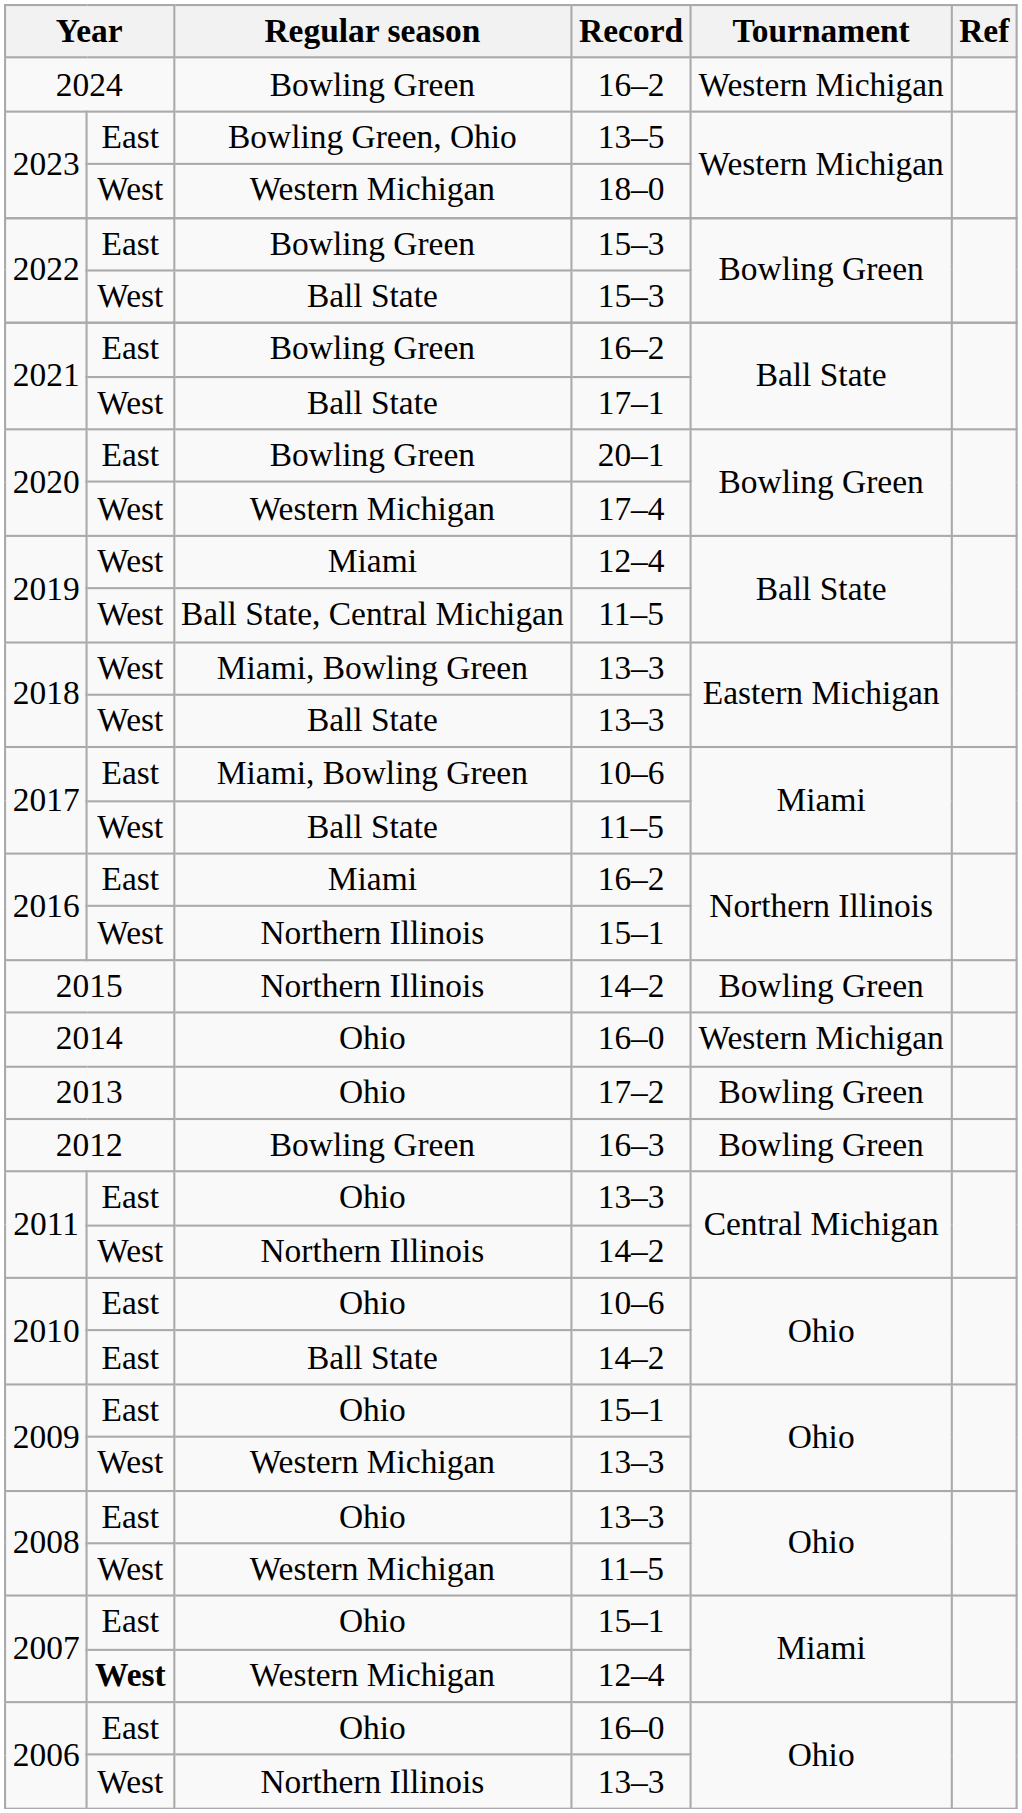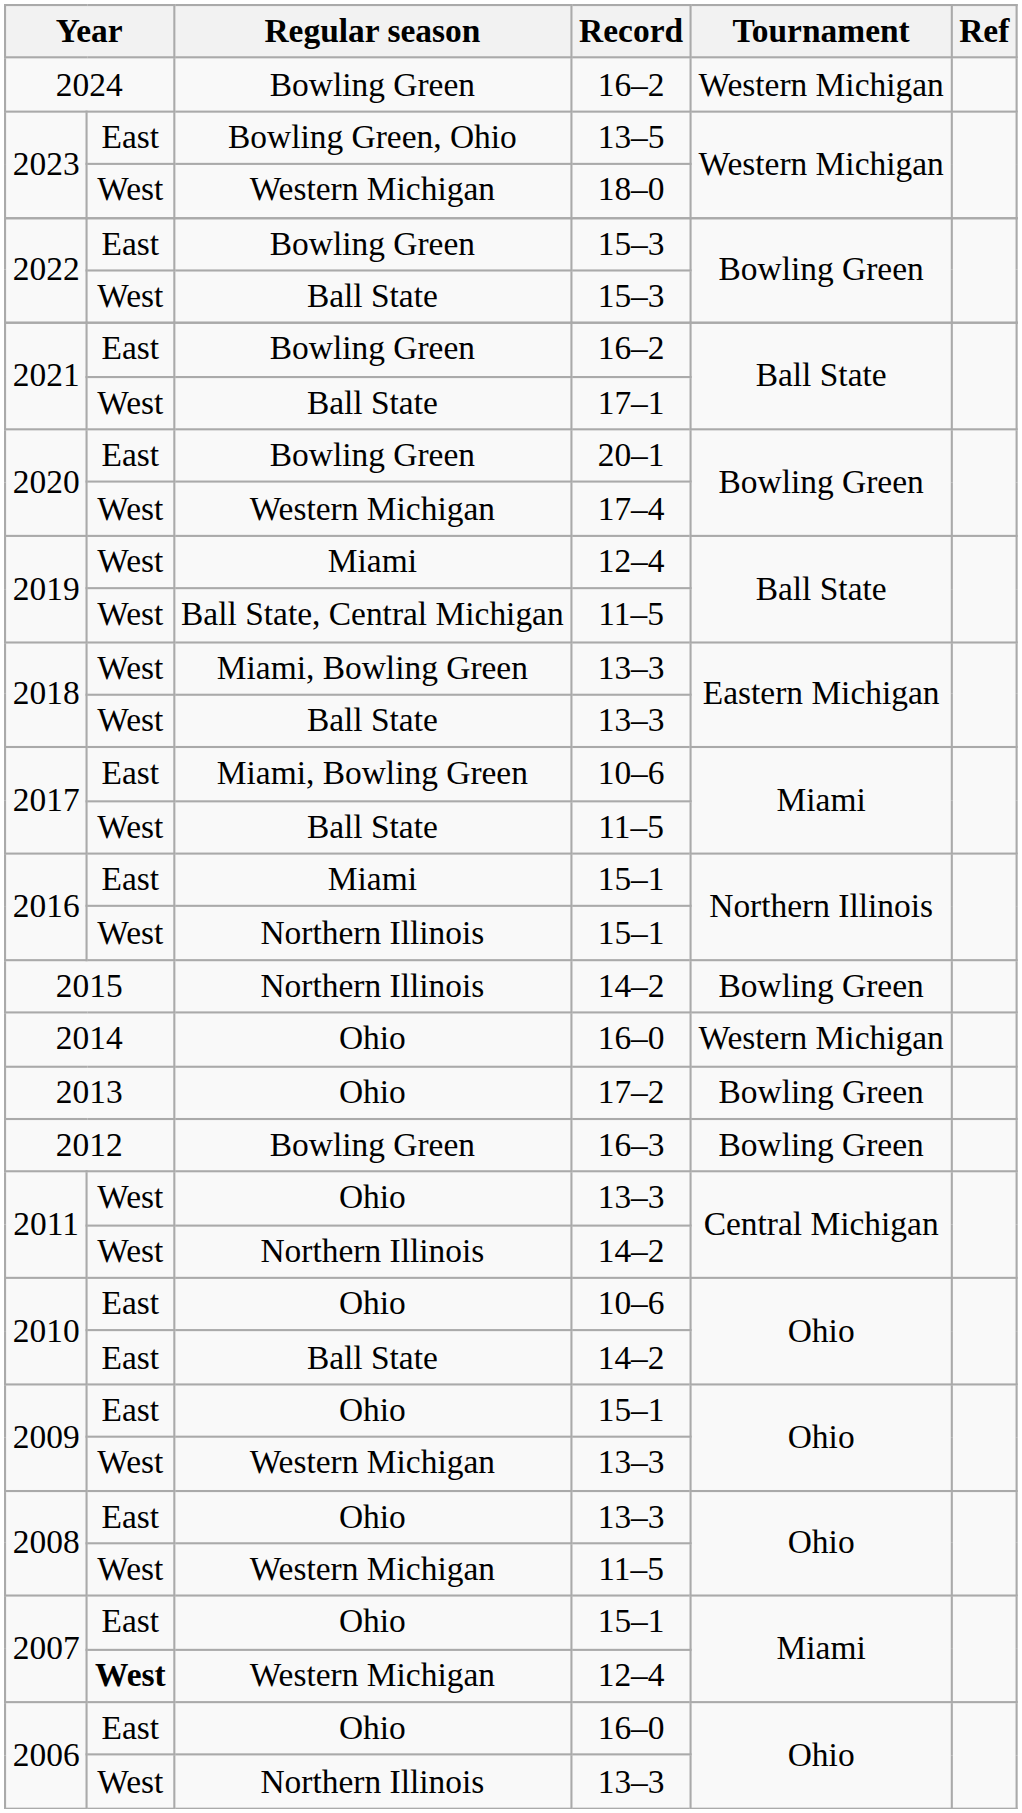2016 / Miami | Record: 16–2 -> 15–1
2011 / Ohio | column 2: East -> West
